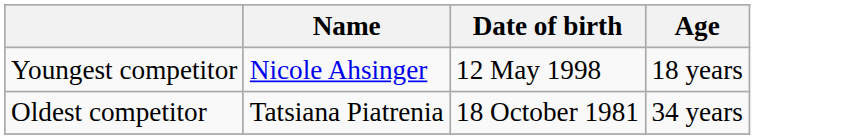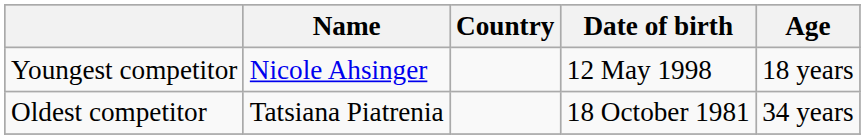+ column: Country
